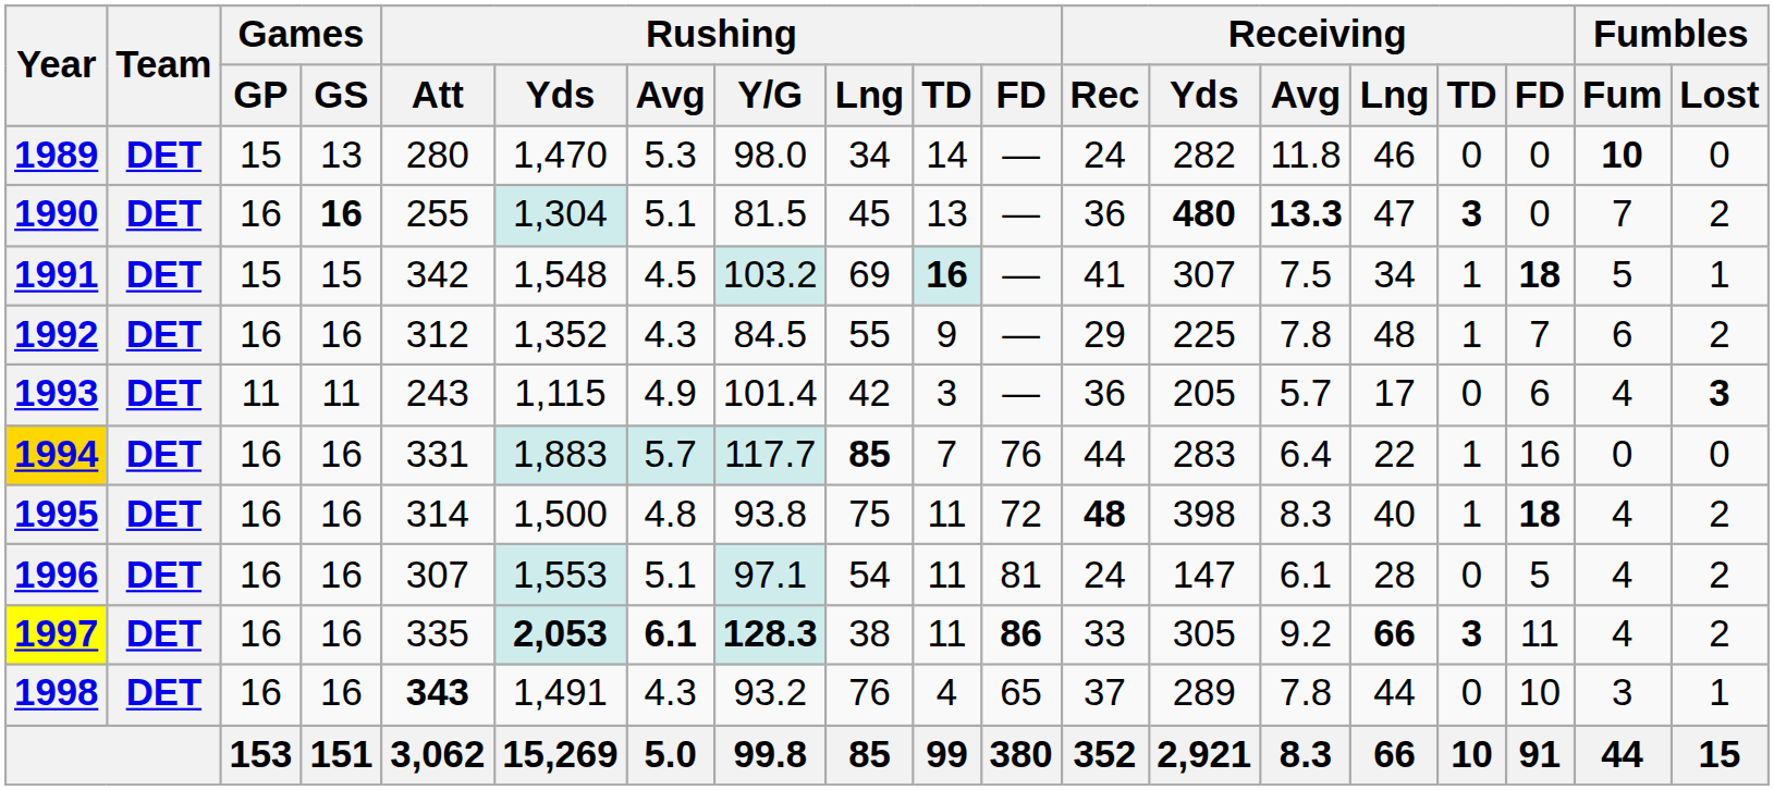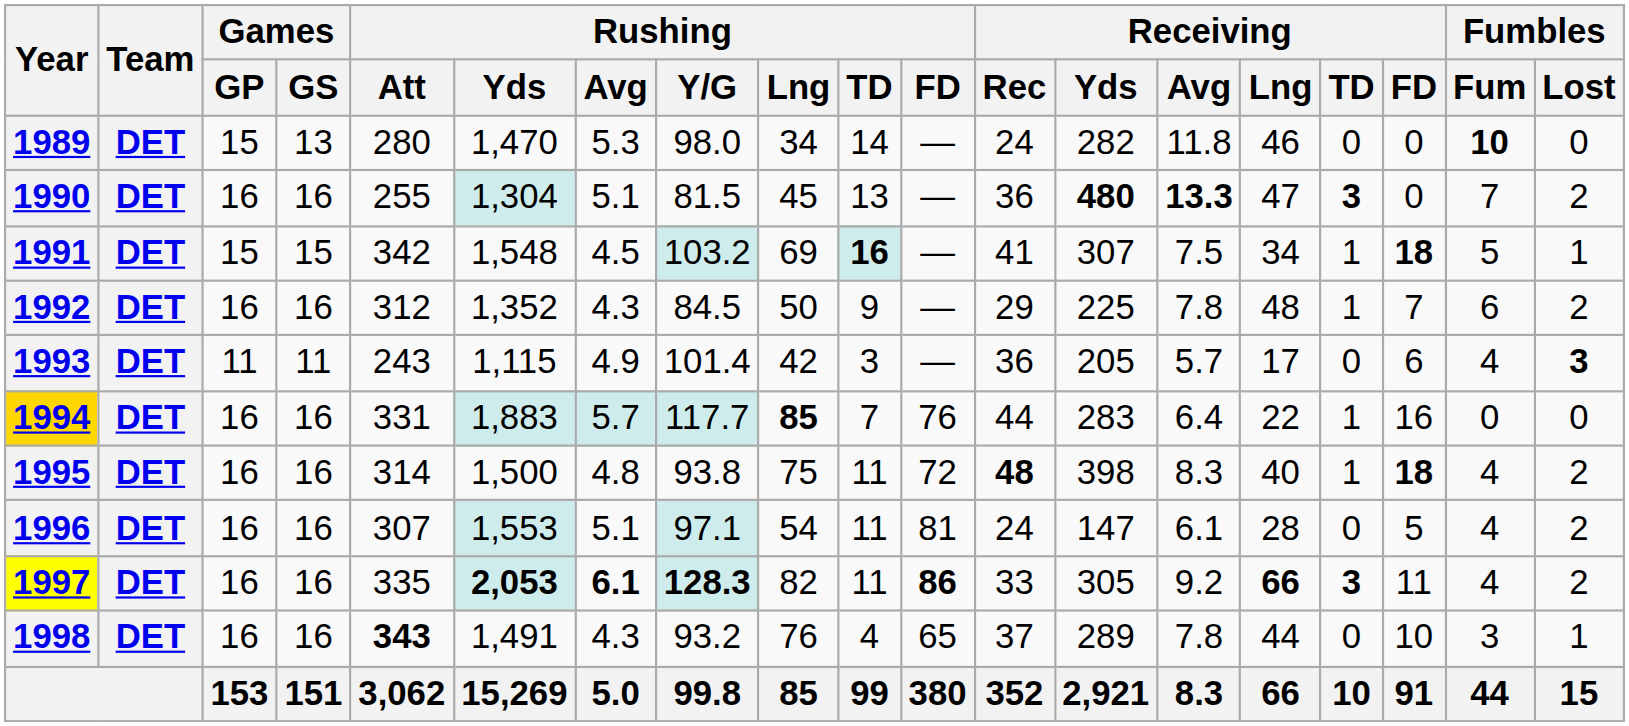1990 | Games / GS: bold -> normal
1992 | Rushing / Lng: 55 -> 50
1997 | Rushing / Lng: 38 -> 82
